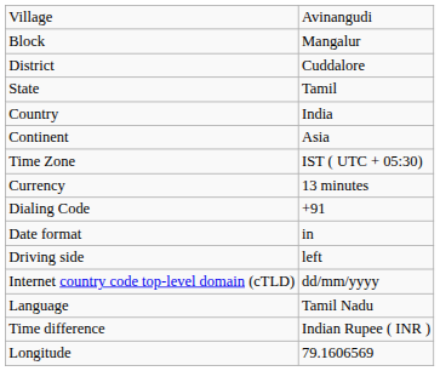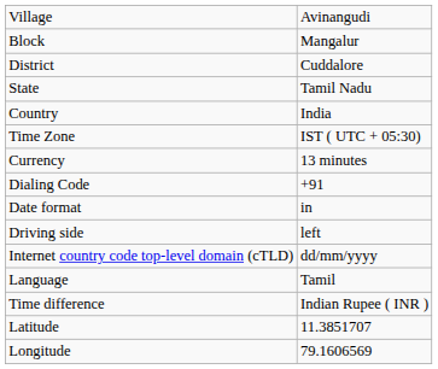State | column 2: Tamil -> Tamil Nadu
- row: Continent | Asia
Language | column 2: Tamil Nadu -> Tamil
+ row: Latitude | 11.3851707
